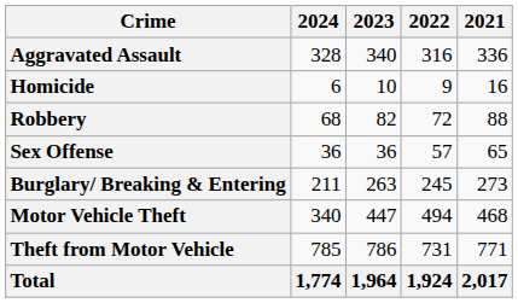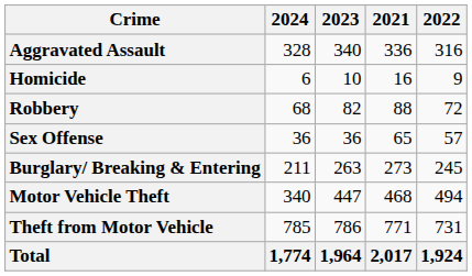columns swapped: 2022 <-> 2021
